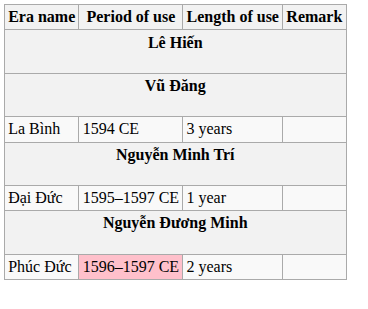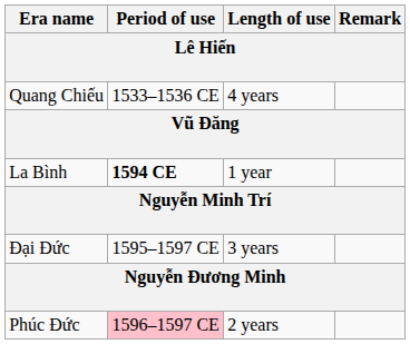+ row: Quang Chiếu | 1533–1536 CE | 4 years
La Bình | Period of use: normal -> bold
La Bình | Length of use: 3 years -> 1 year
Đại Đức | Length of use: 1 year -> 3 years
